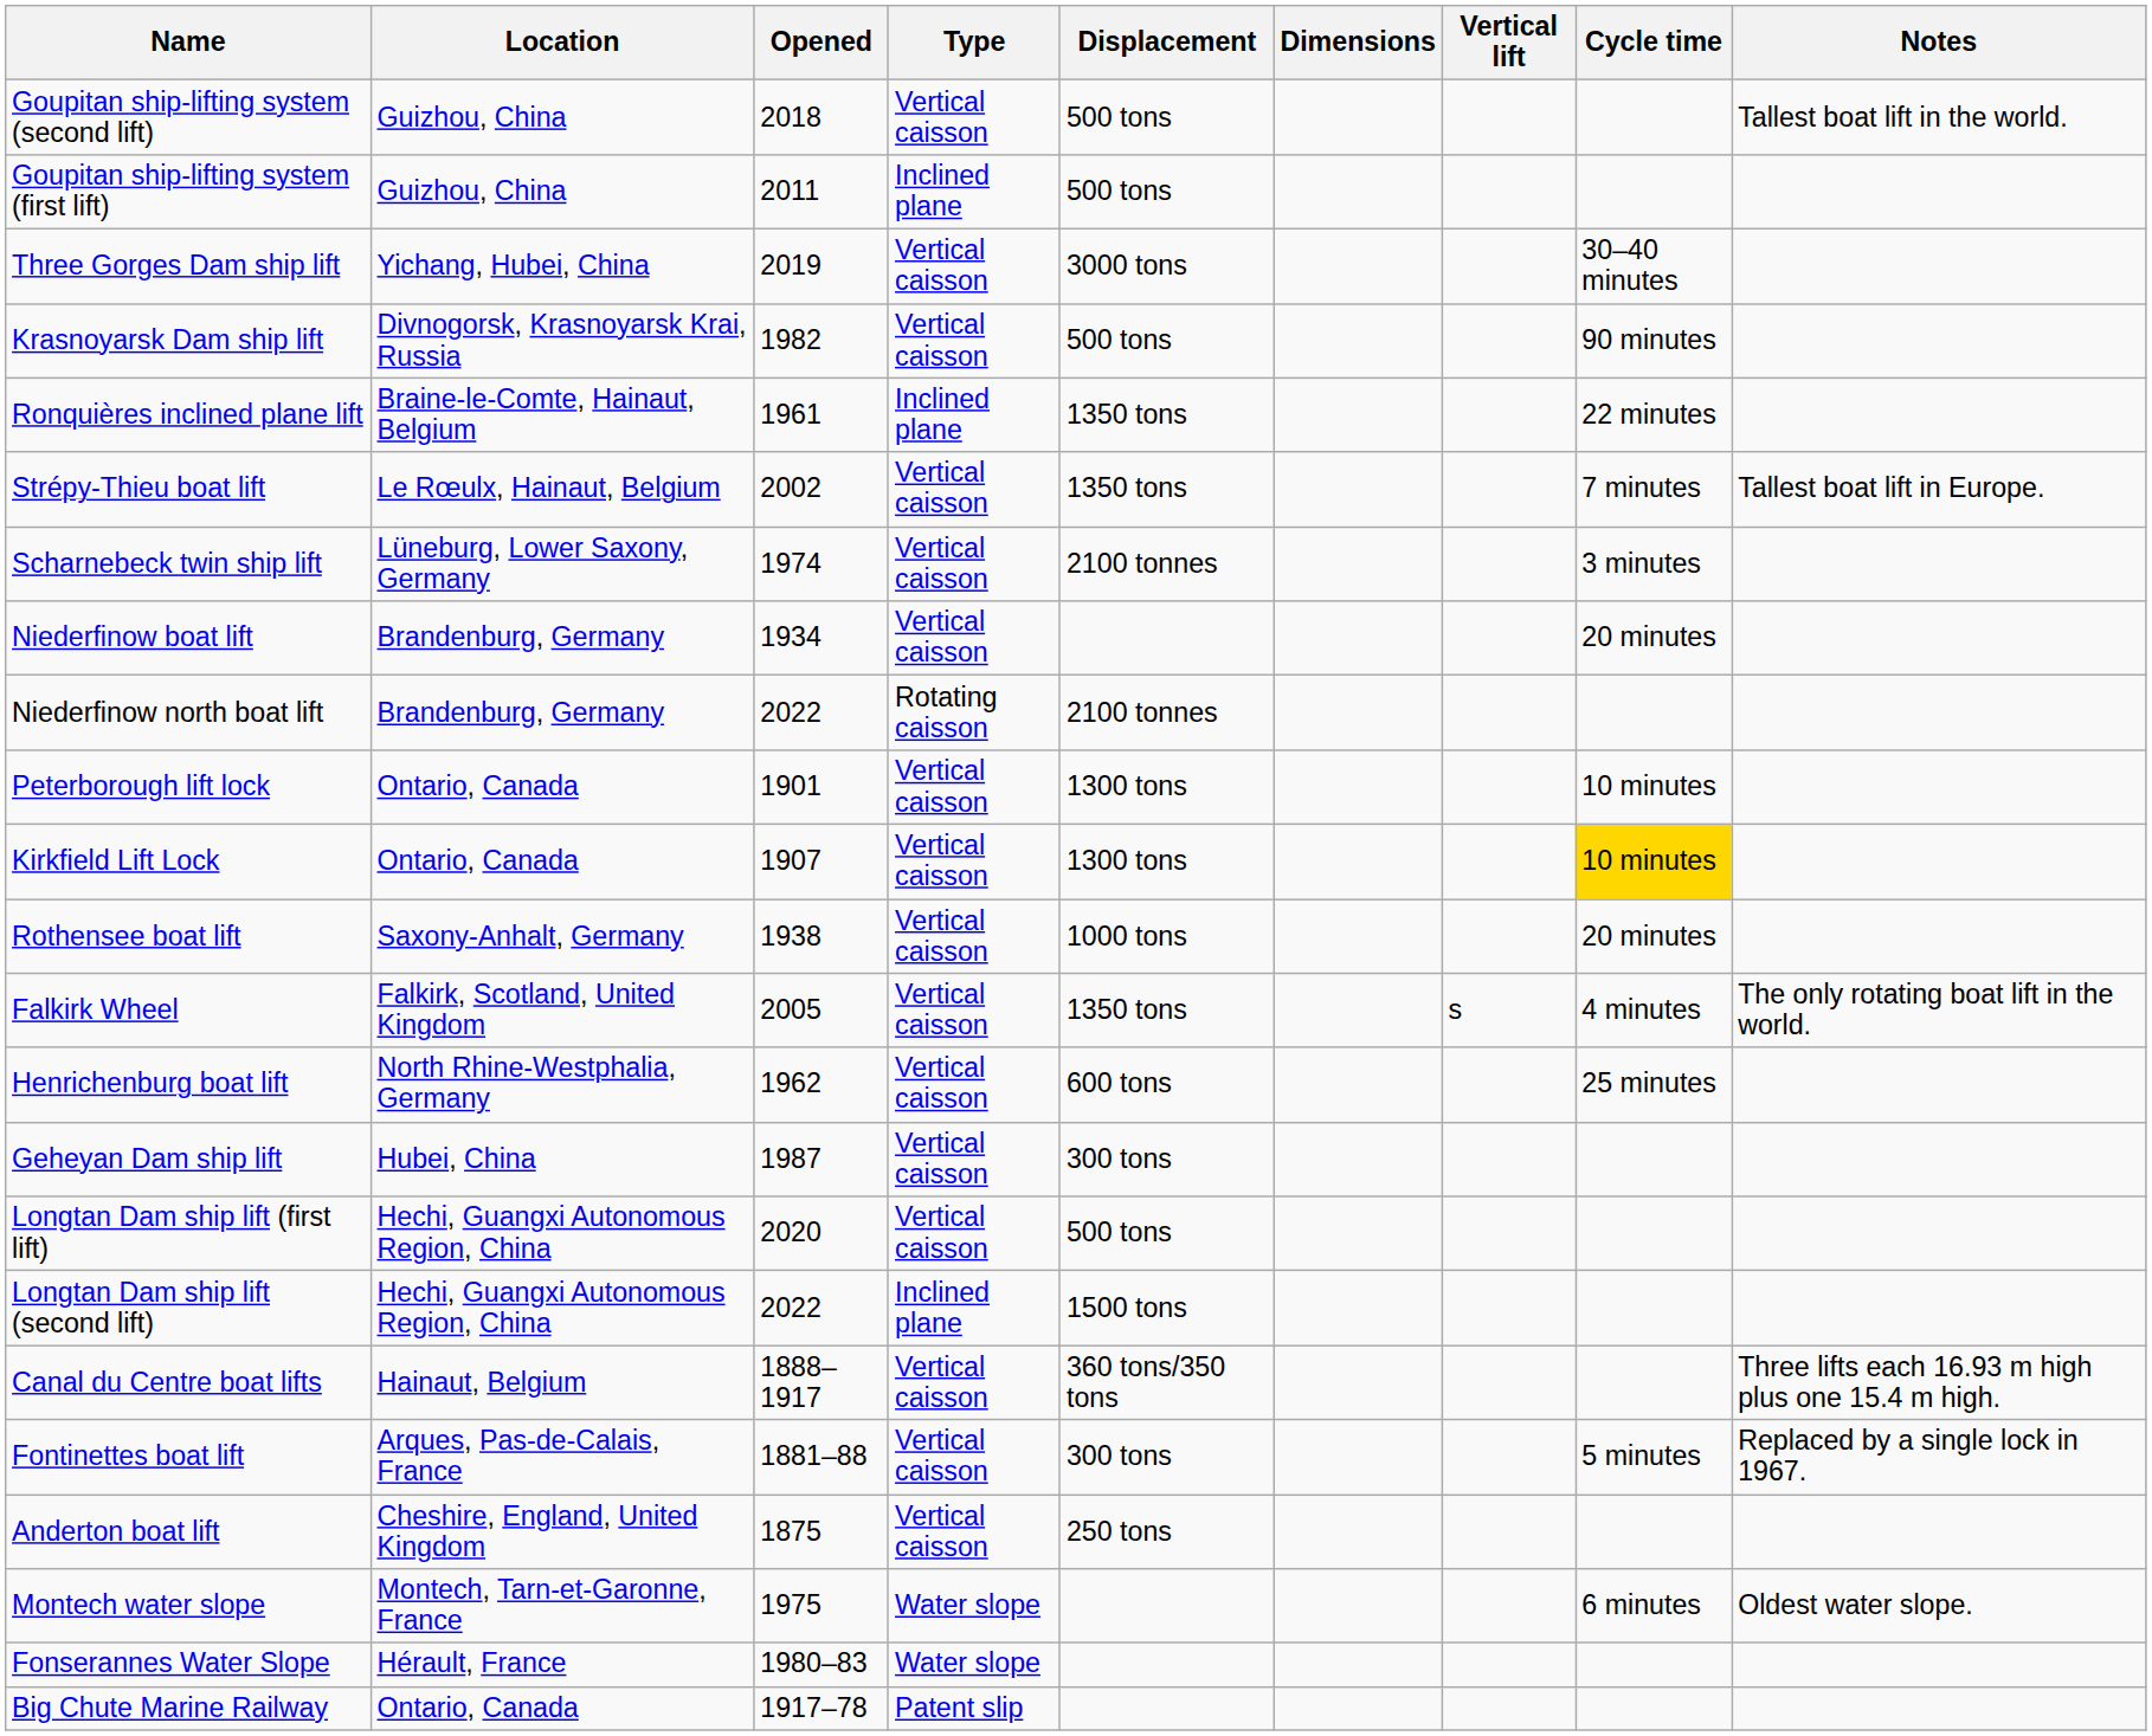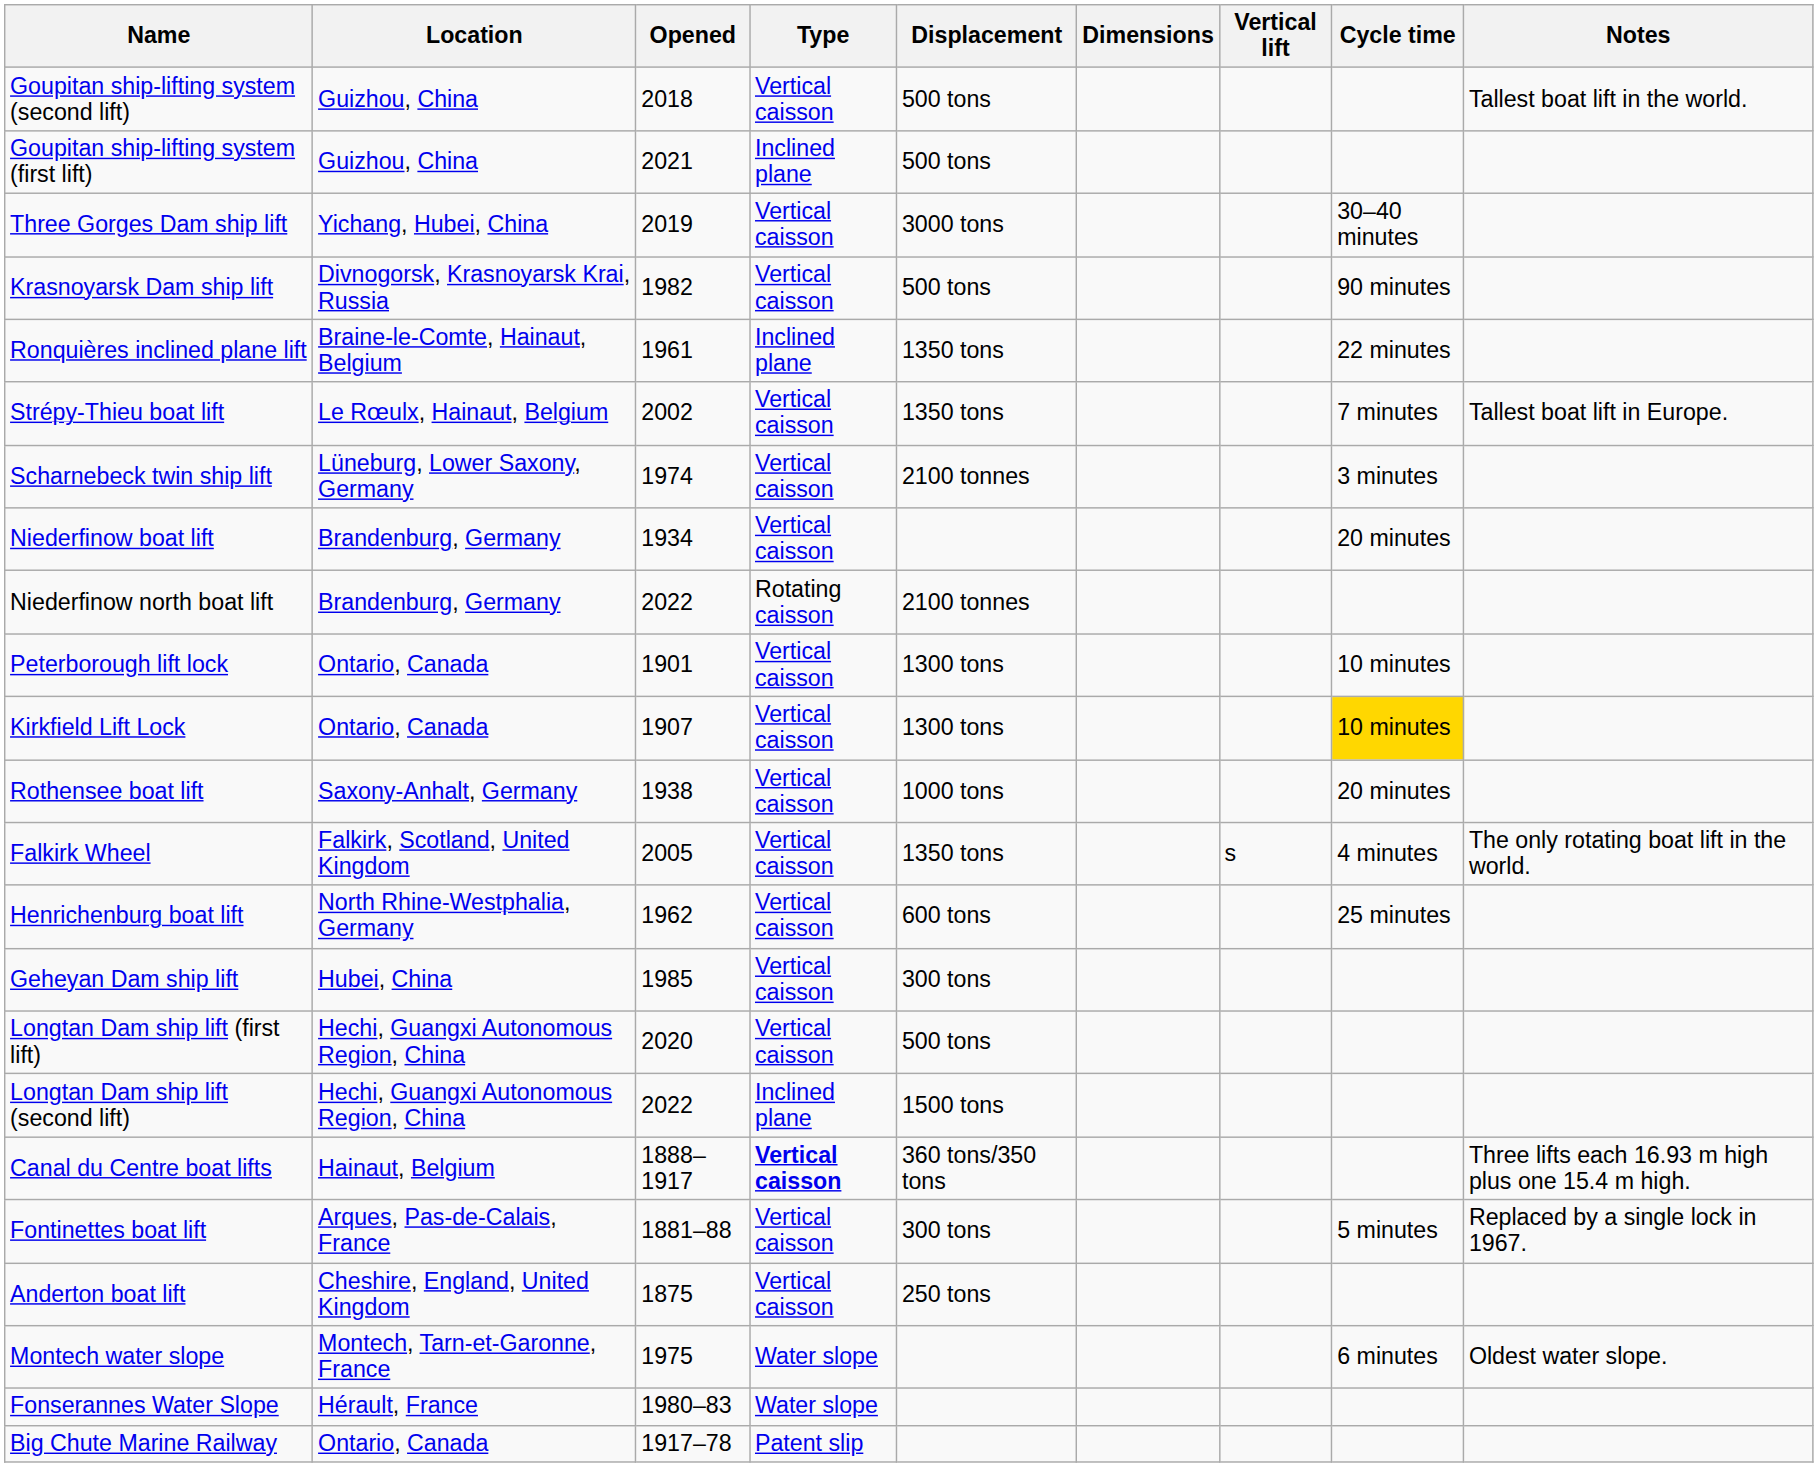Goupitan ship-lifting system (first lift) | Opened: 2011 -> 2021
Geheyan Dam ship lift | Opened: 1987 -> 1985
Canal du Centre boat lifts | Type: normal -> bold
